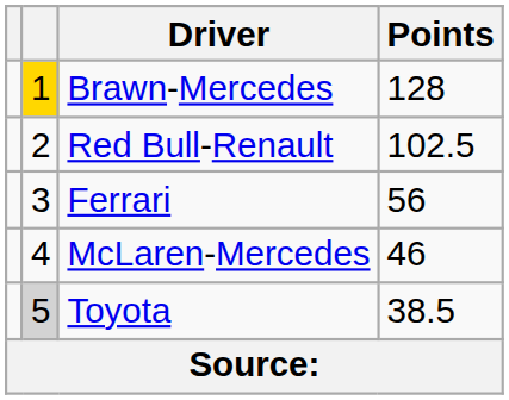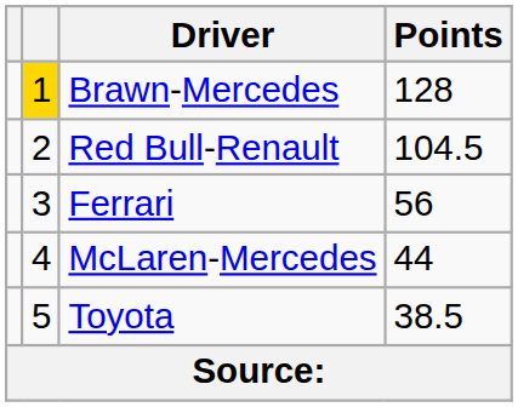Red Bull-Renault | Points: 102.5 -> 104.5
McLaren-Mercedes | Points: 46 -> 44
Toyota | column 2: lightgrey background -> no background
